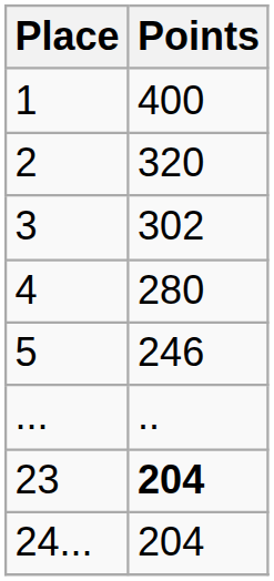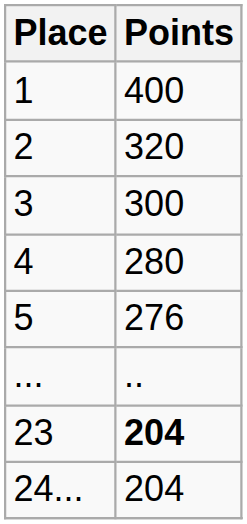3 | Points: 302 -> 300
5 | Points: 246 -> 276
